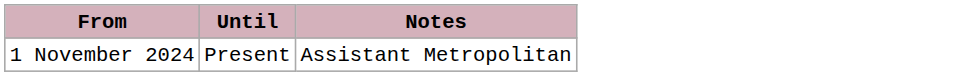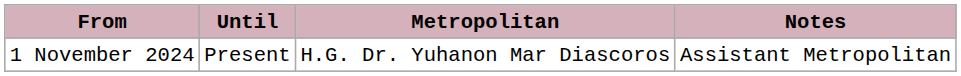+ column: Metropolitan | H.G. Dr. Yuhanon Mar Diascoros
